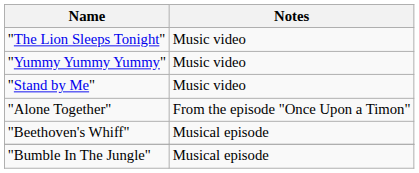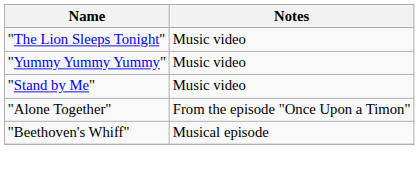- row: "Bumble In The Jungle" | Musical episode
